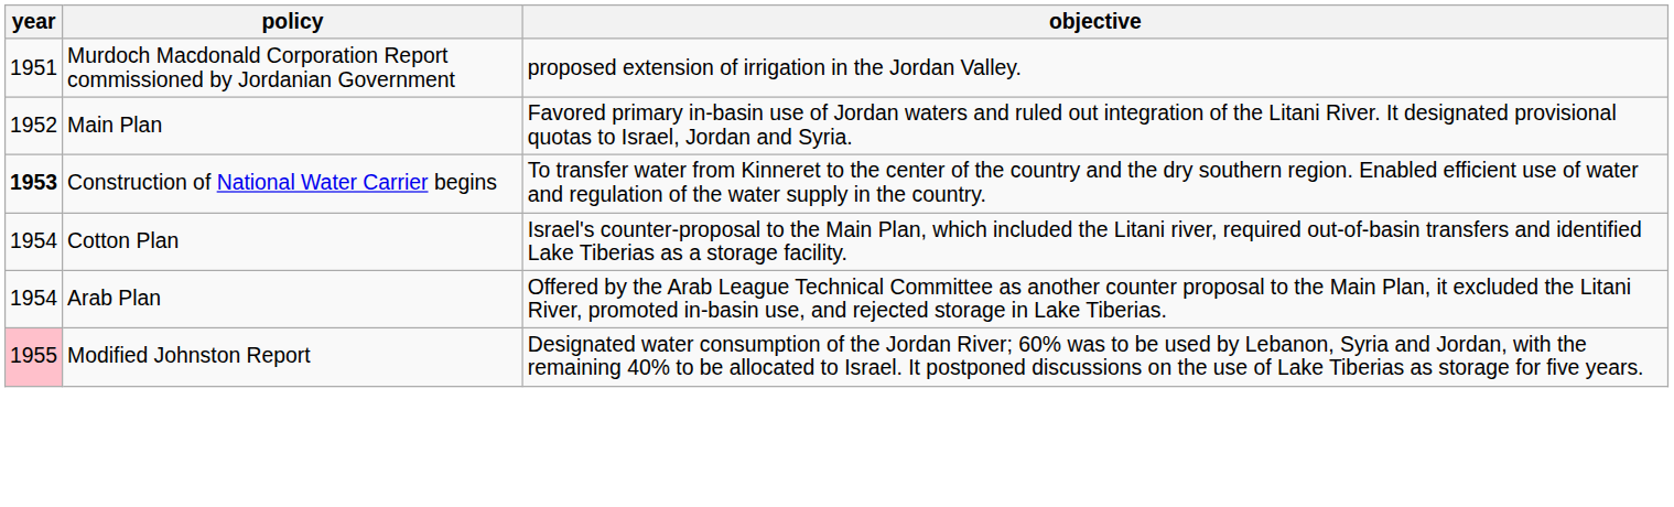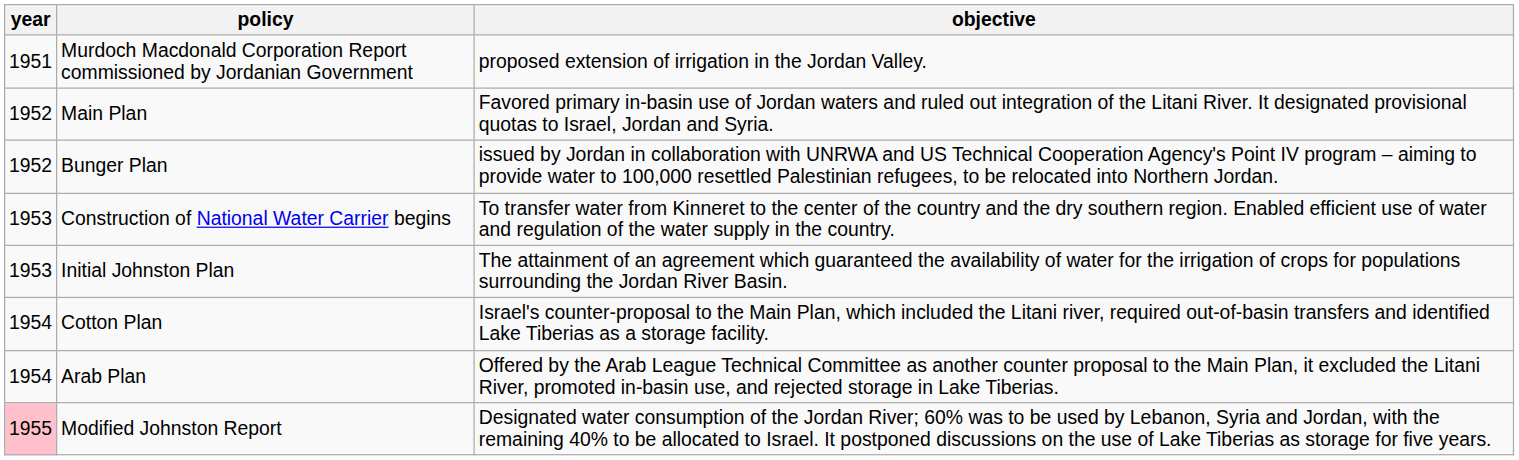+ row: 1952 | Bunger Plan | issued by Jordan in collaboration with UNRWA and US Technical Cooperation Agency's Point IV program – aiming to provide water to 100,000 resettled Palestinian refugees, to be relocated into Northern Jordan.
Construction of National Water Carrier begins | year: bold -> normal
+ row: 1953 | Initial Johnston Plan | The attainment of an agreement which guaranteed the availability of water for the irrigation of crops for populations surrounding the Jordan River Basin.
